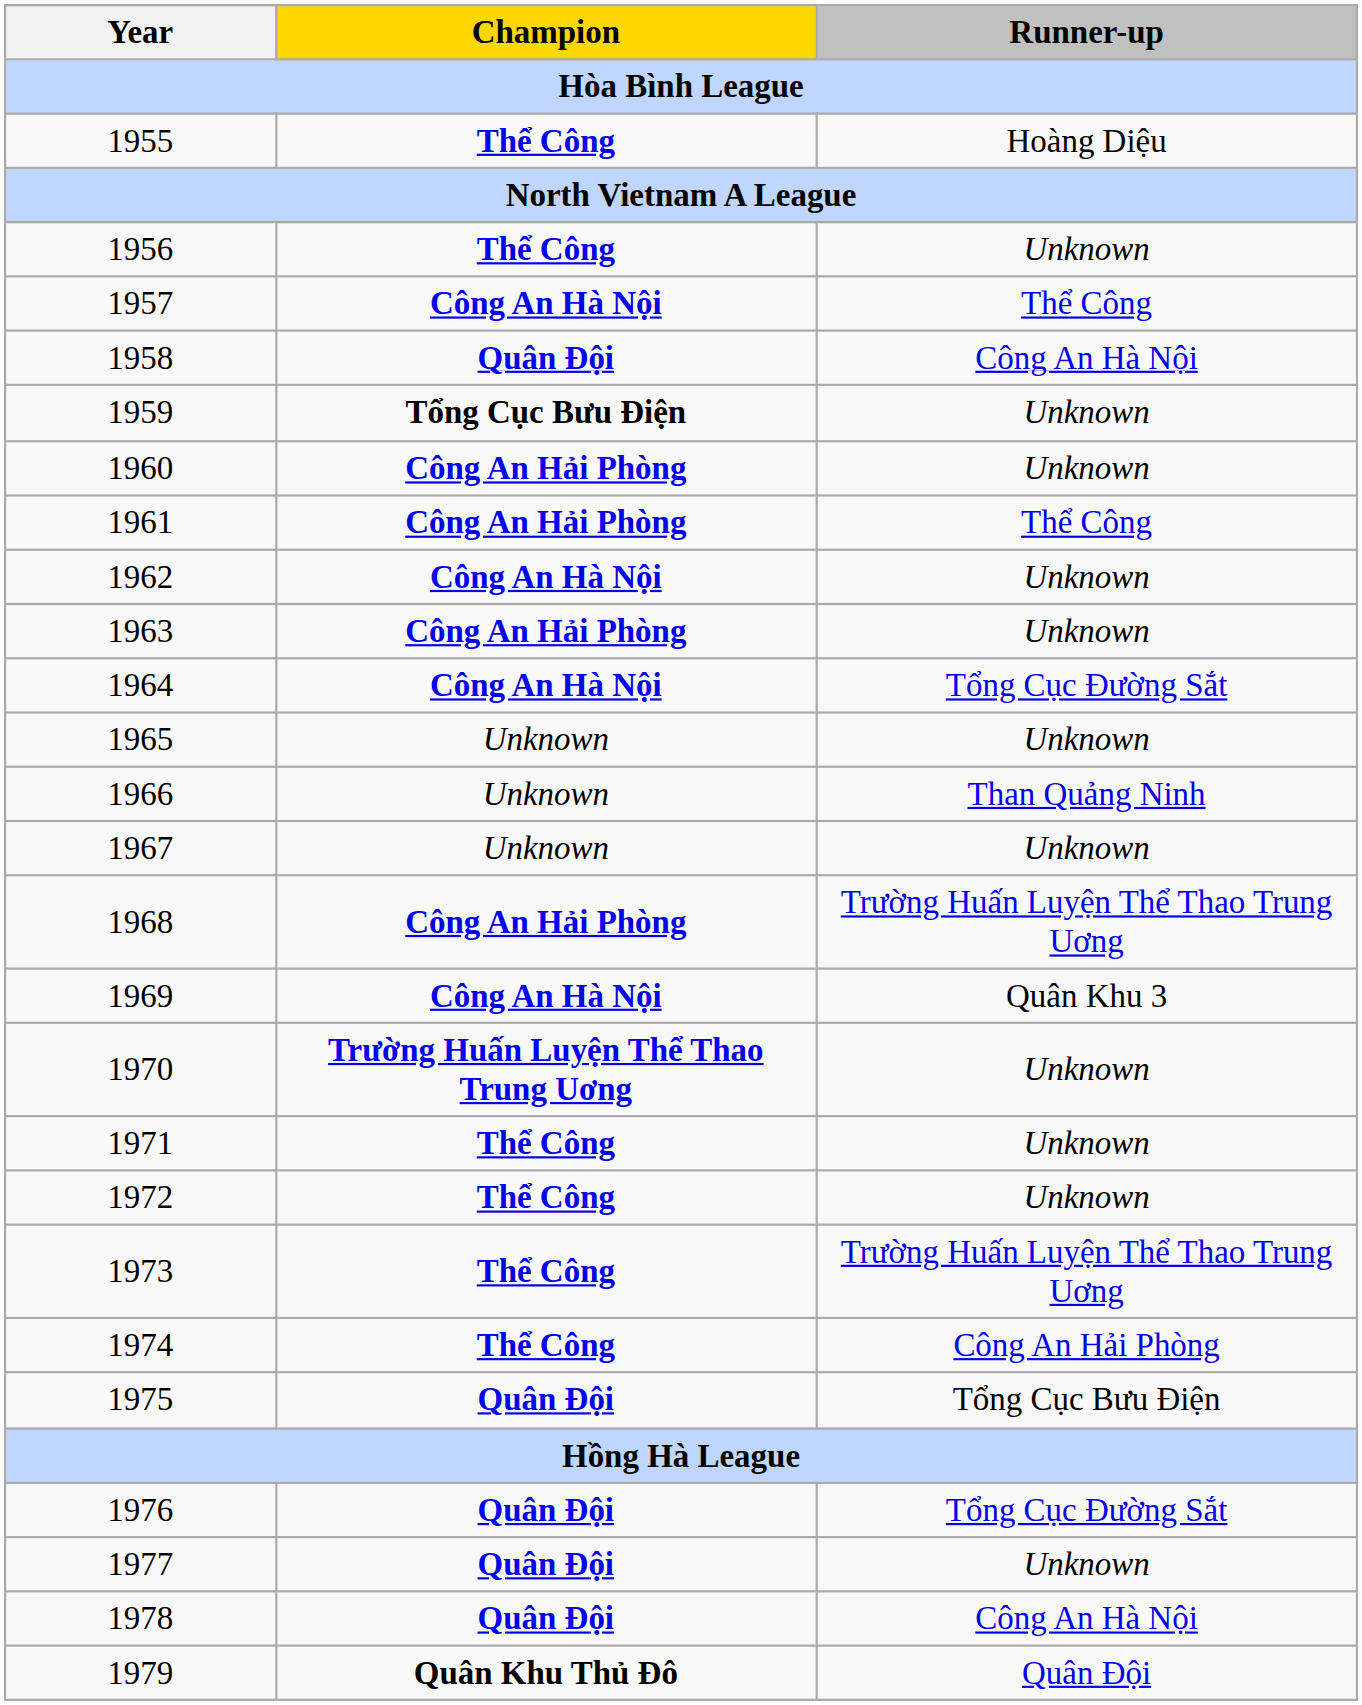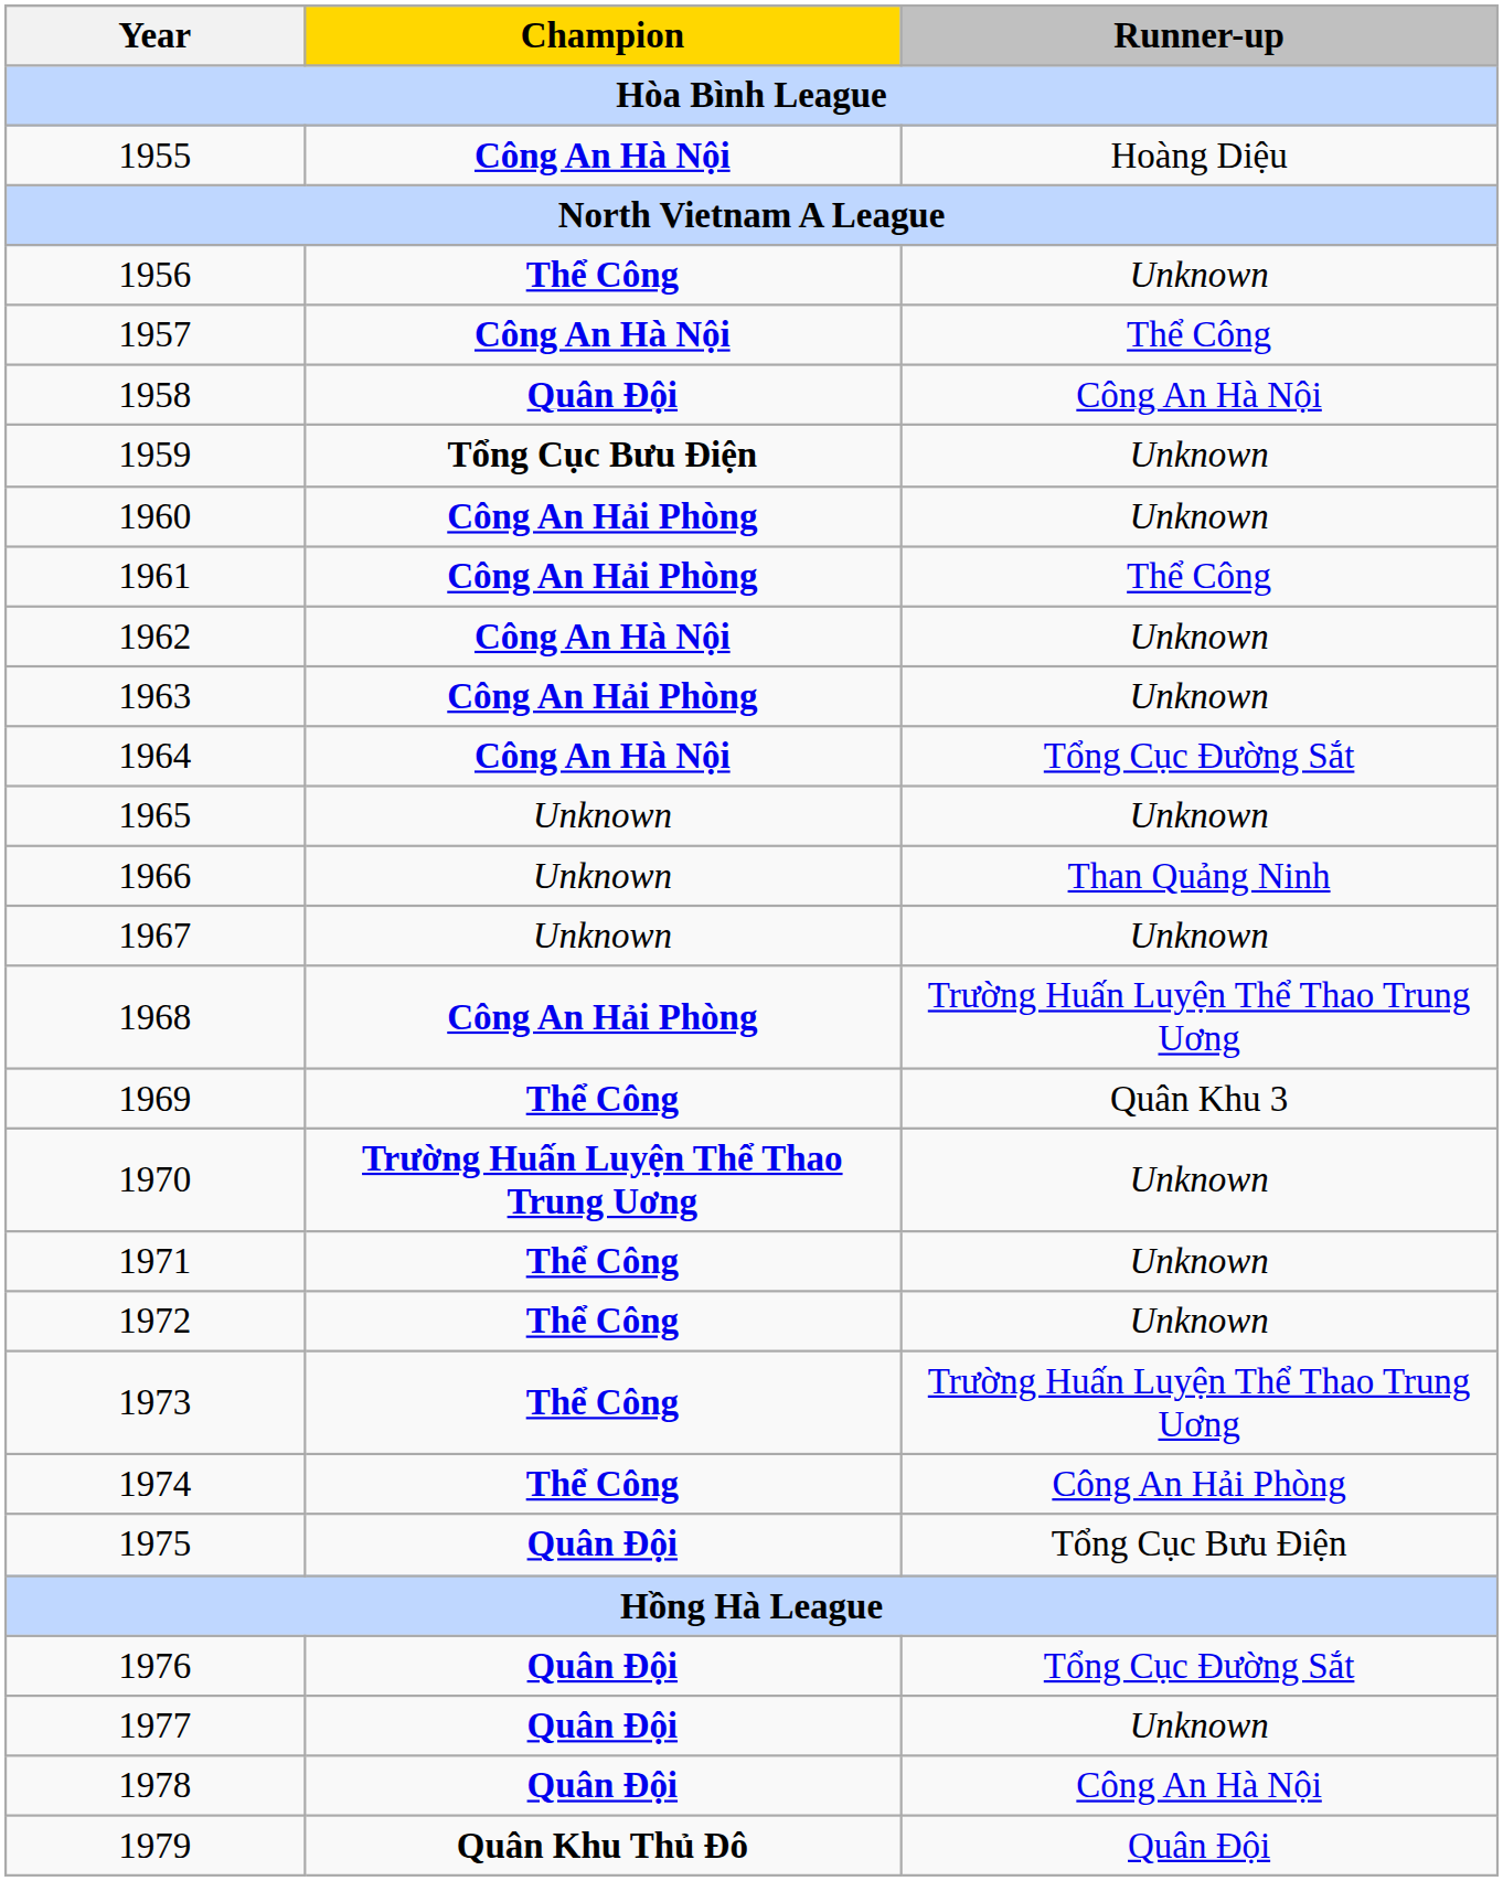1955 | Champion: Thể Công -> Công An Hà Nội
1969 | Champion: Công An Hà Nội -> Thể Công
